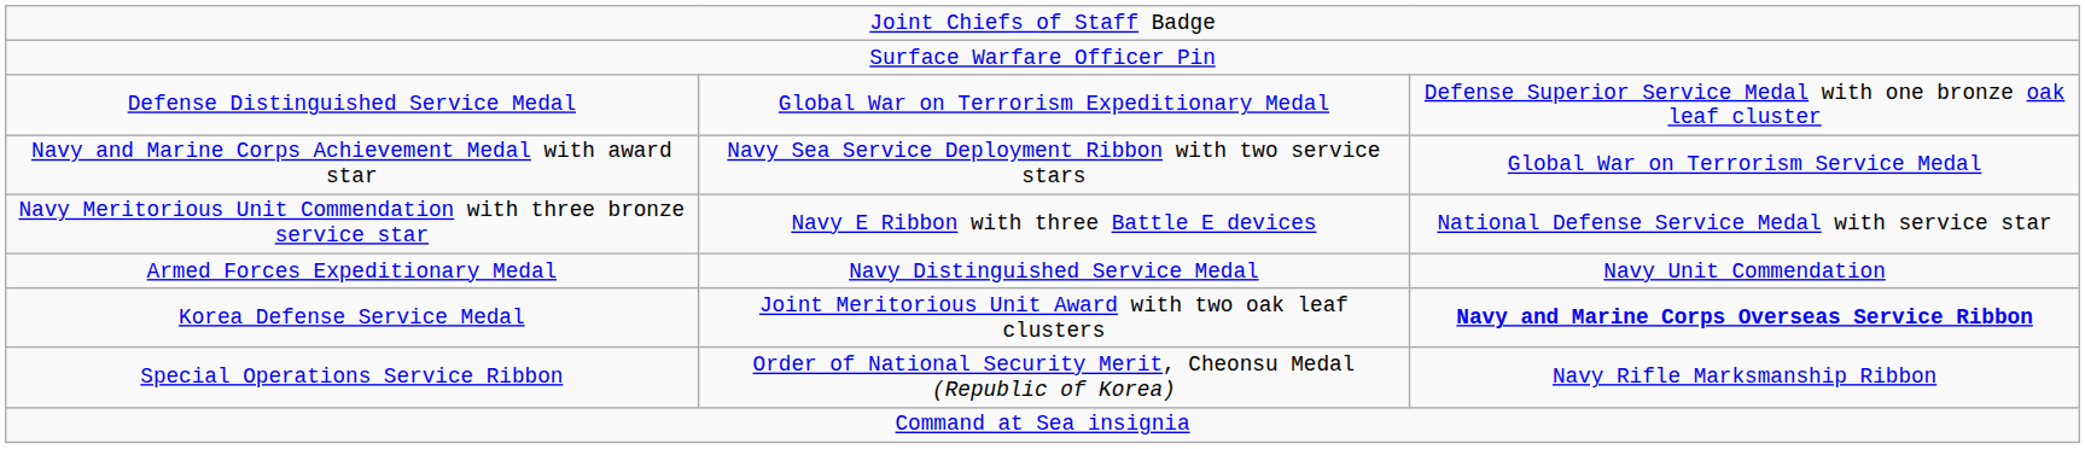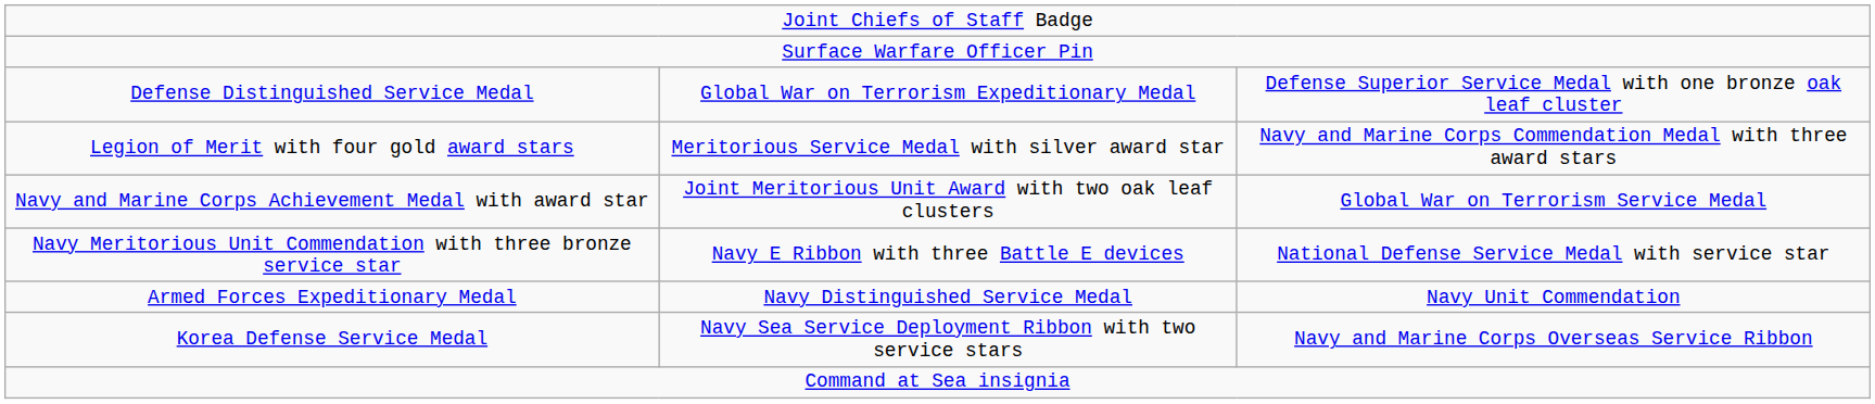+ row: Legion of Merit with four gold award stars | Meritorious Service Medal with silver award star | Navy and Marine Corps Commendation Medal with three award stars
Navy and Marine Corps Achievement Medal with award star | column 2: Navy Sea Service Deployment Ribbon with two service stars -> Joint Meritorious Unit Award with two oak leaf clusters
Korea Defense Service Medal | column 2: Joint Meritorious Unit Award with two oak leaf clusters -> Navy Sea Service Deployment Ribbon with two service stars
Korea Defense Service Medal | column 3: bold -> normal
- row: Special Operations Service Ribbon | Order of National Security Merit, Cheonsu Medal (Republic of Korea) | Navy Rifle Marksmanship Ribbon
